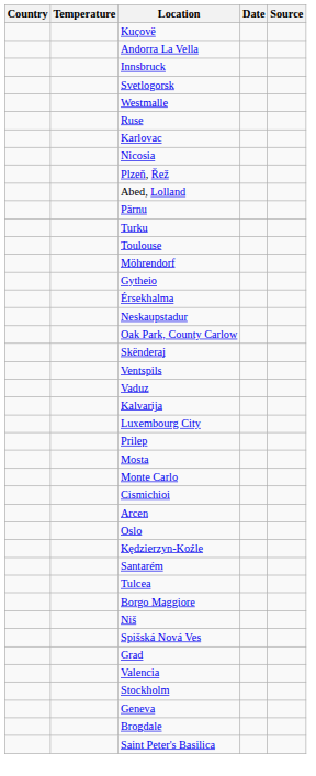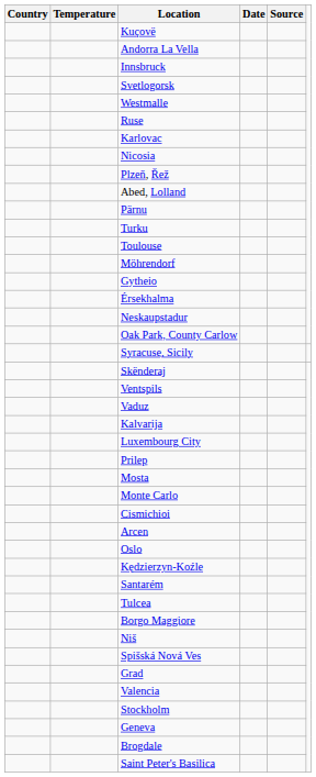+ row: Syracuse, Sicily
